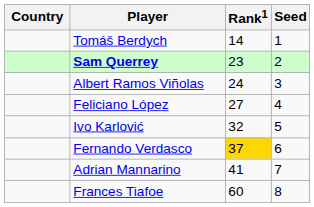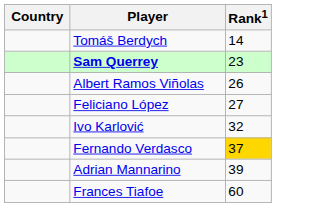- column: Seed | 1 | 2 | 3 | 4 | 5 | 6 | 7 | 8
Albert Ramos Viñolas | Rank1: 24 -> 26
Adrian Mannarino | Rank1: 41 -> 39
